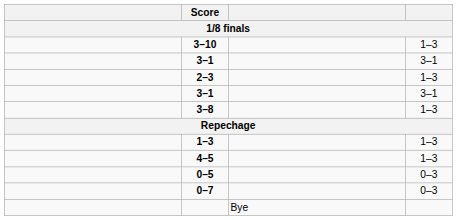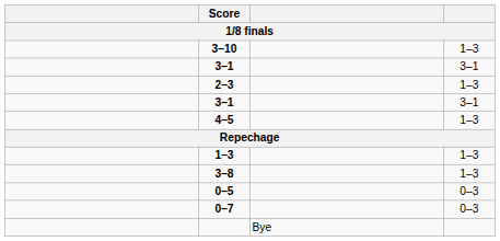rows swapped: 4–5 <-> 3–8
